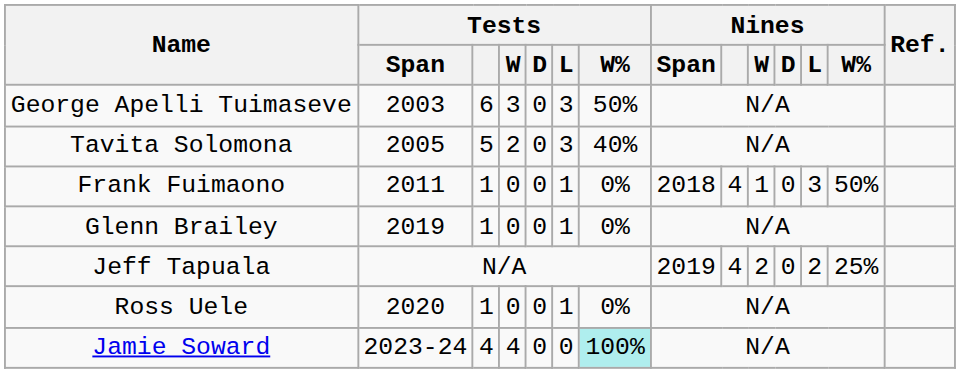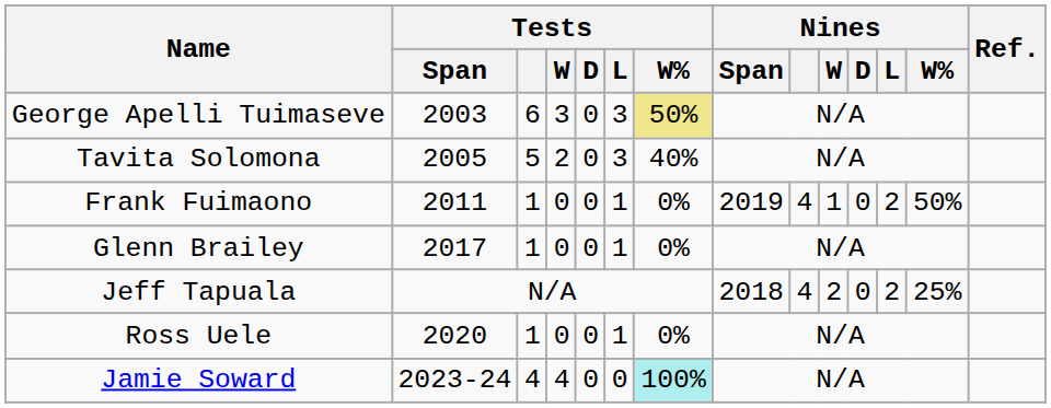George Apelli Tuimaseve | Tests / W%: no background -> khaki background
Frank Fuimaono | Nines / Span: 2018 -> 2019
Frank Fuimaono | Nines / L: 3 -> 2
Glenn Brailey | Tests / Span: 2019 -> 2017
Jeff Tapuala | Nines / Span: 2019 -> 2018
